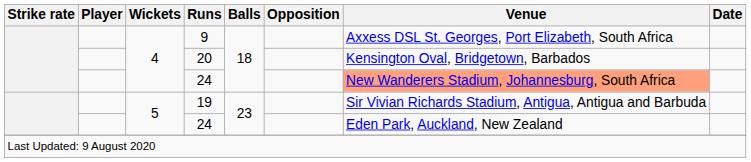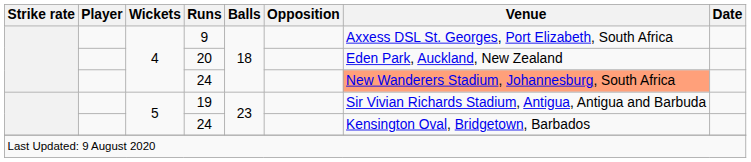20 | Venue: Kensington Oval, Bridgetown, Barbados -> Eden Park, Auckland, New Zealand
5 / 24 | Venue: Eden Park, Auckland, New Zealand -> Kensington Oval, Bridgetown, Barbados
